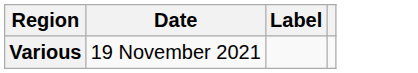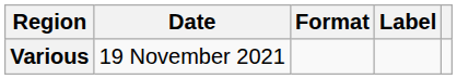+ column: Format
